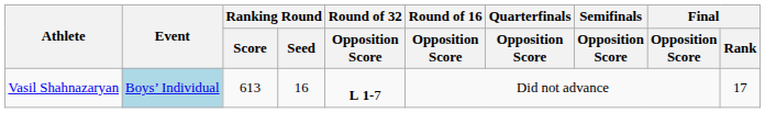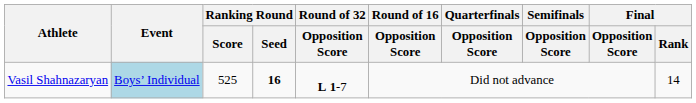Vasil Shahnazaryan | Ranking Round / Score: 613 -> 525
Vasil Shahnazaryan | Ranking Round / Seed: normal -> bold
Vasil Shahnazaryan | Final / Rank: 17 -> 14
